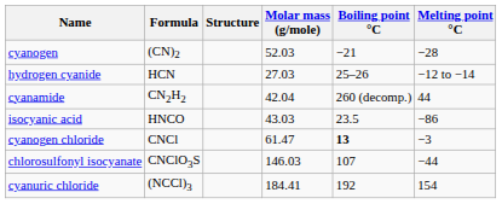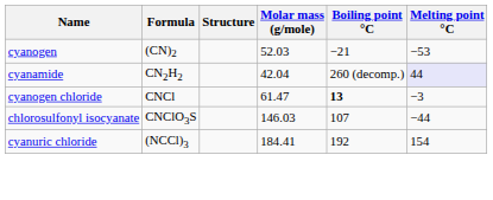cyanogen | Melting point °C: −28 -> −53
- row: hydrogen cyanide | HCN | 27.03 | 25–26 | −12 to −14
cyanamide | Melting point °C: no background -> lavender background
- row: isocyanic acid | HNCO | 43.03 | 23.5 | −86
